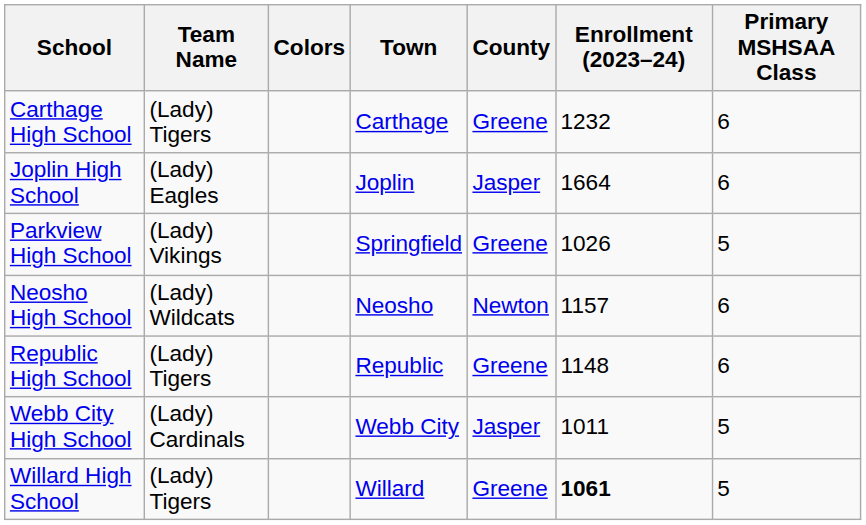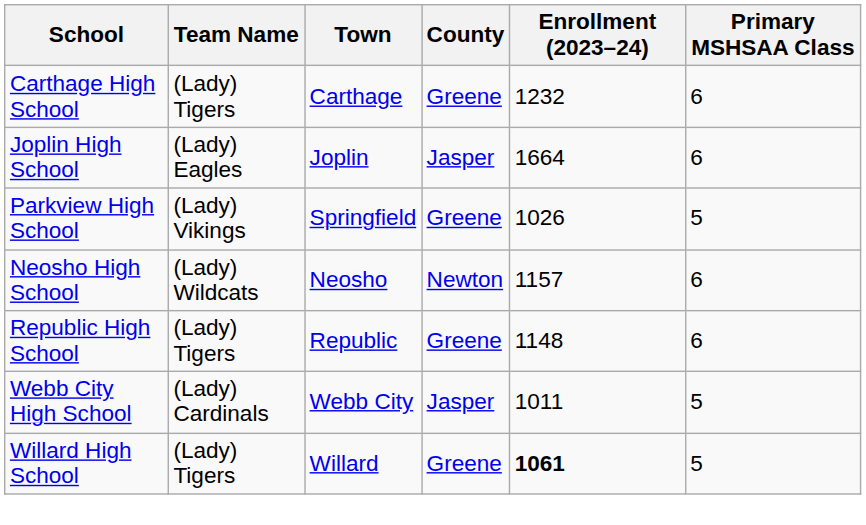- column: Colors
